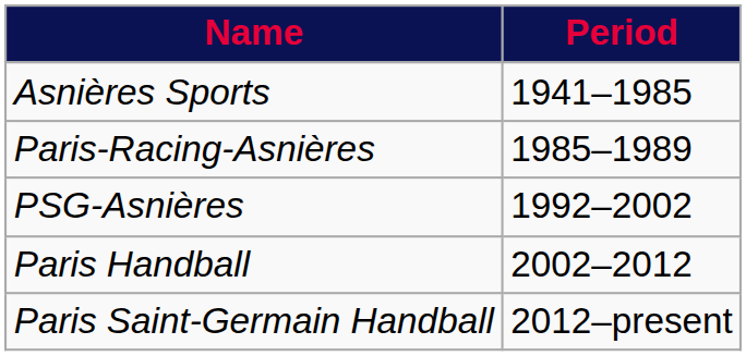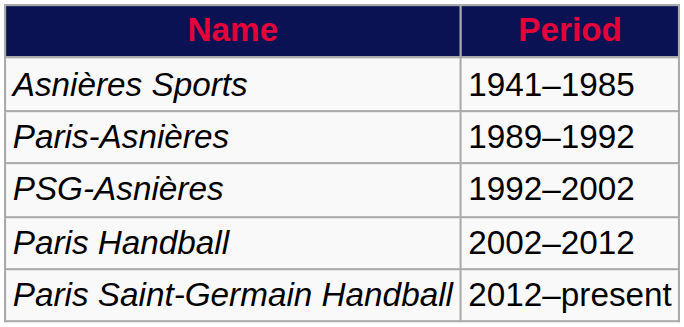- row: Paris-Racing-Asnières | 1985–1989
+ row: Paris-Asnières | 1989–1992
